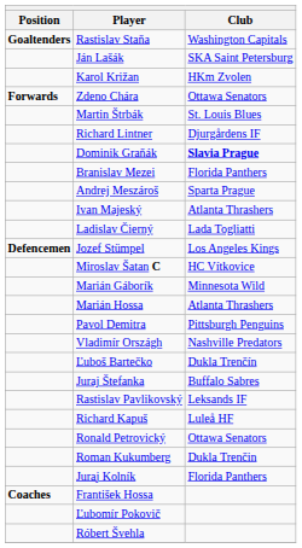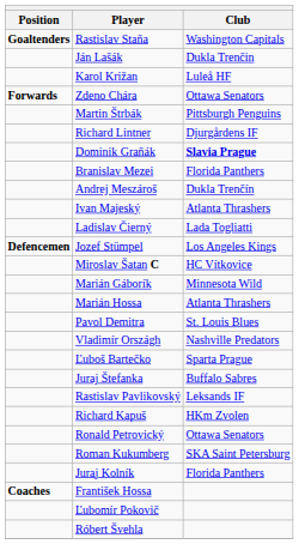Ján Lašák | Club: SKA Saint Petersburg -> Dukla Trenčin
Karol Križan | Club: HKm Zvolen -> Luleå HF
Martin Štrbák | Club: St. Louis Blues -> Pittsburgh Penguins
Andrej Meszároš | Club: Sparta Prague -> Dukla Trenčín
Pavol Demitra | Club: Pittsburgh Penguins -> St. Louis Blues
Ľuboš Bartečko | Club: Dukla Trenčín -> Sparta Prague
Richard Kapuš | Club: Luleå HF -> HKm Zvolen
Roman Kukumberg | Club: Dukla Trenčin -> SKA Saint Petersburg
